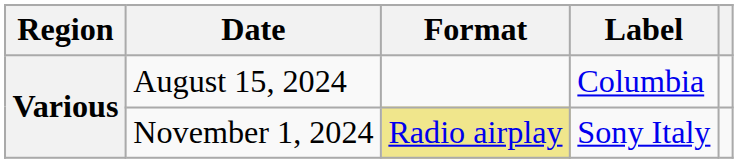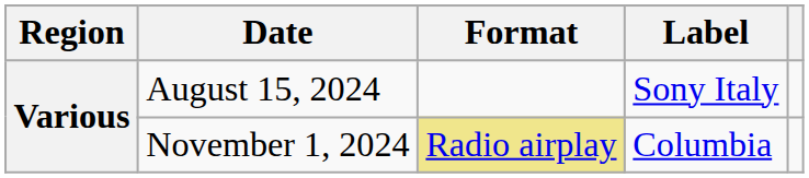August 15, 2024 | Label: Columbia -> Sony Italy
November 1, 2024 | Label: Sony Italy -> Columbia
